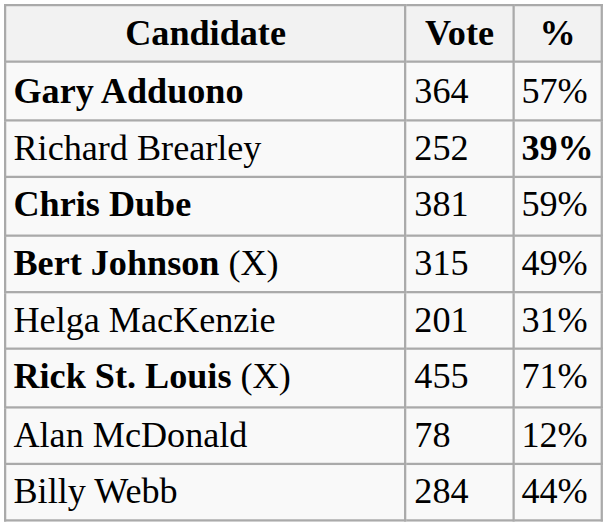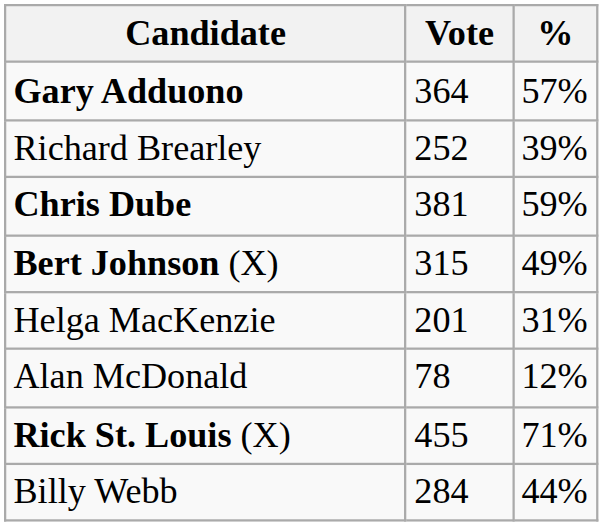Richard Brearley | %: bold -> normal
rows swapped: Alan McDonald <-> Rick St. Louis (X)
